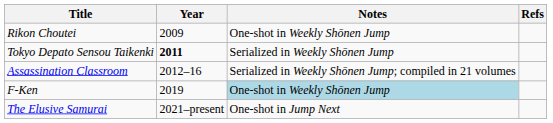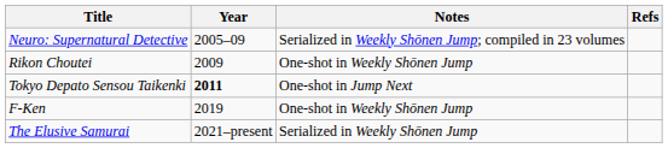+ row: Neuro: Supernatural Detective | 2005–09 | Serialized in Weekly Shōnen Jump; compiled in 23 volumes
Tokyo Depato Sensou Taikenki | Notes: Serialized in Weekly Shōnen Jump -> One-shot in Jump Next
- row: Assassination Classroom | 2012–16 | Serialized in Weekly Shōnen Jump; compiled in 21 volumes
F-Ken | Notes: lightblue background -> no background
The Elusive Samurai | Notes: One-shot in Jump Next -> Serialized in Weekly Shōnen Jump
